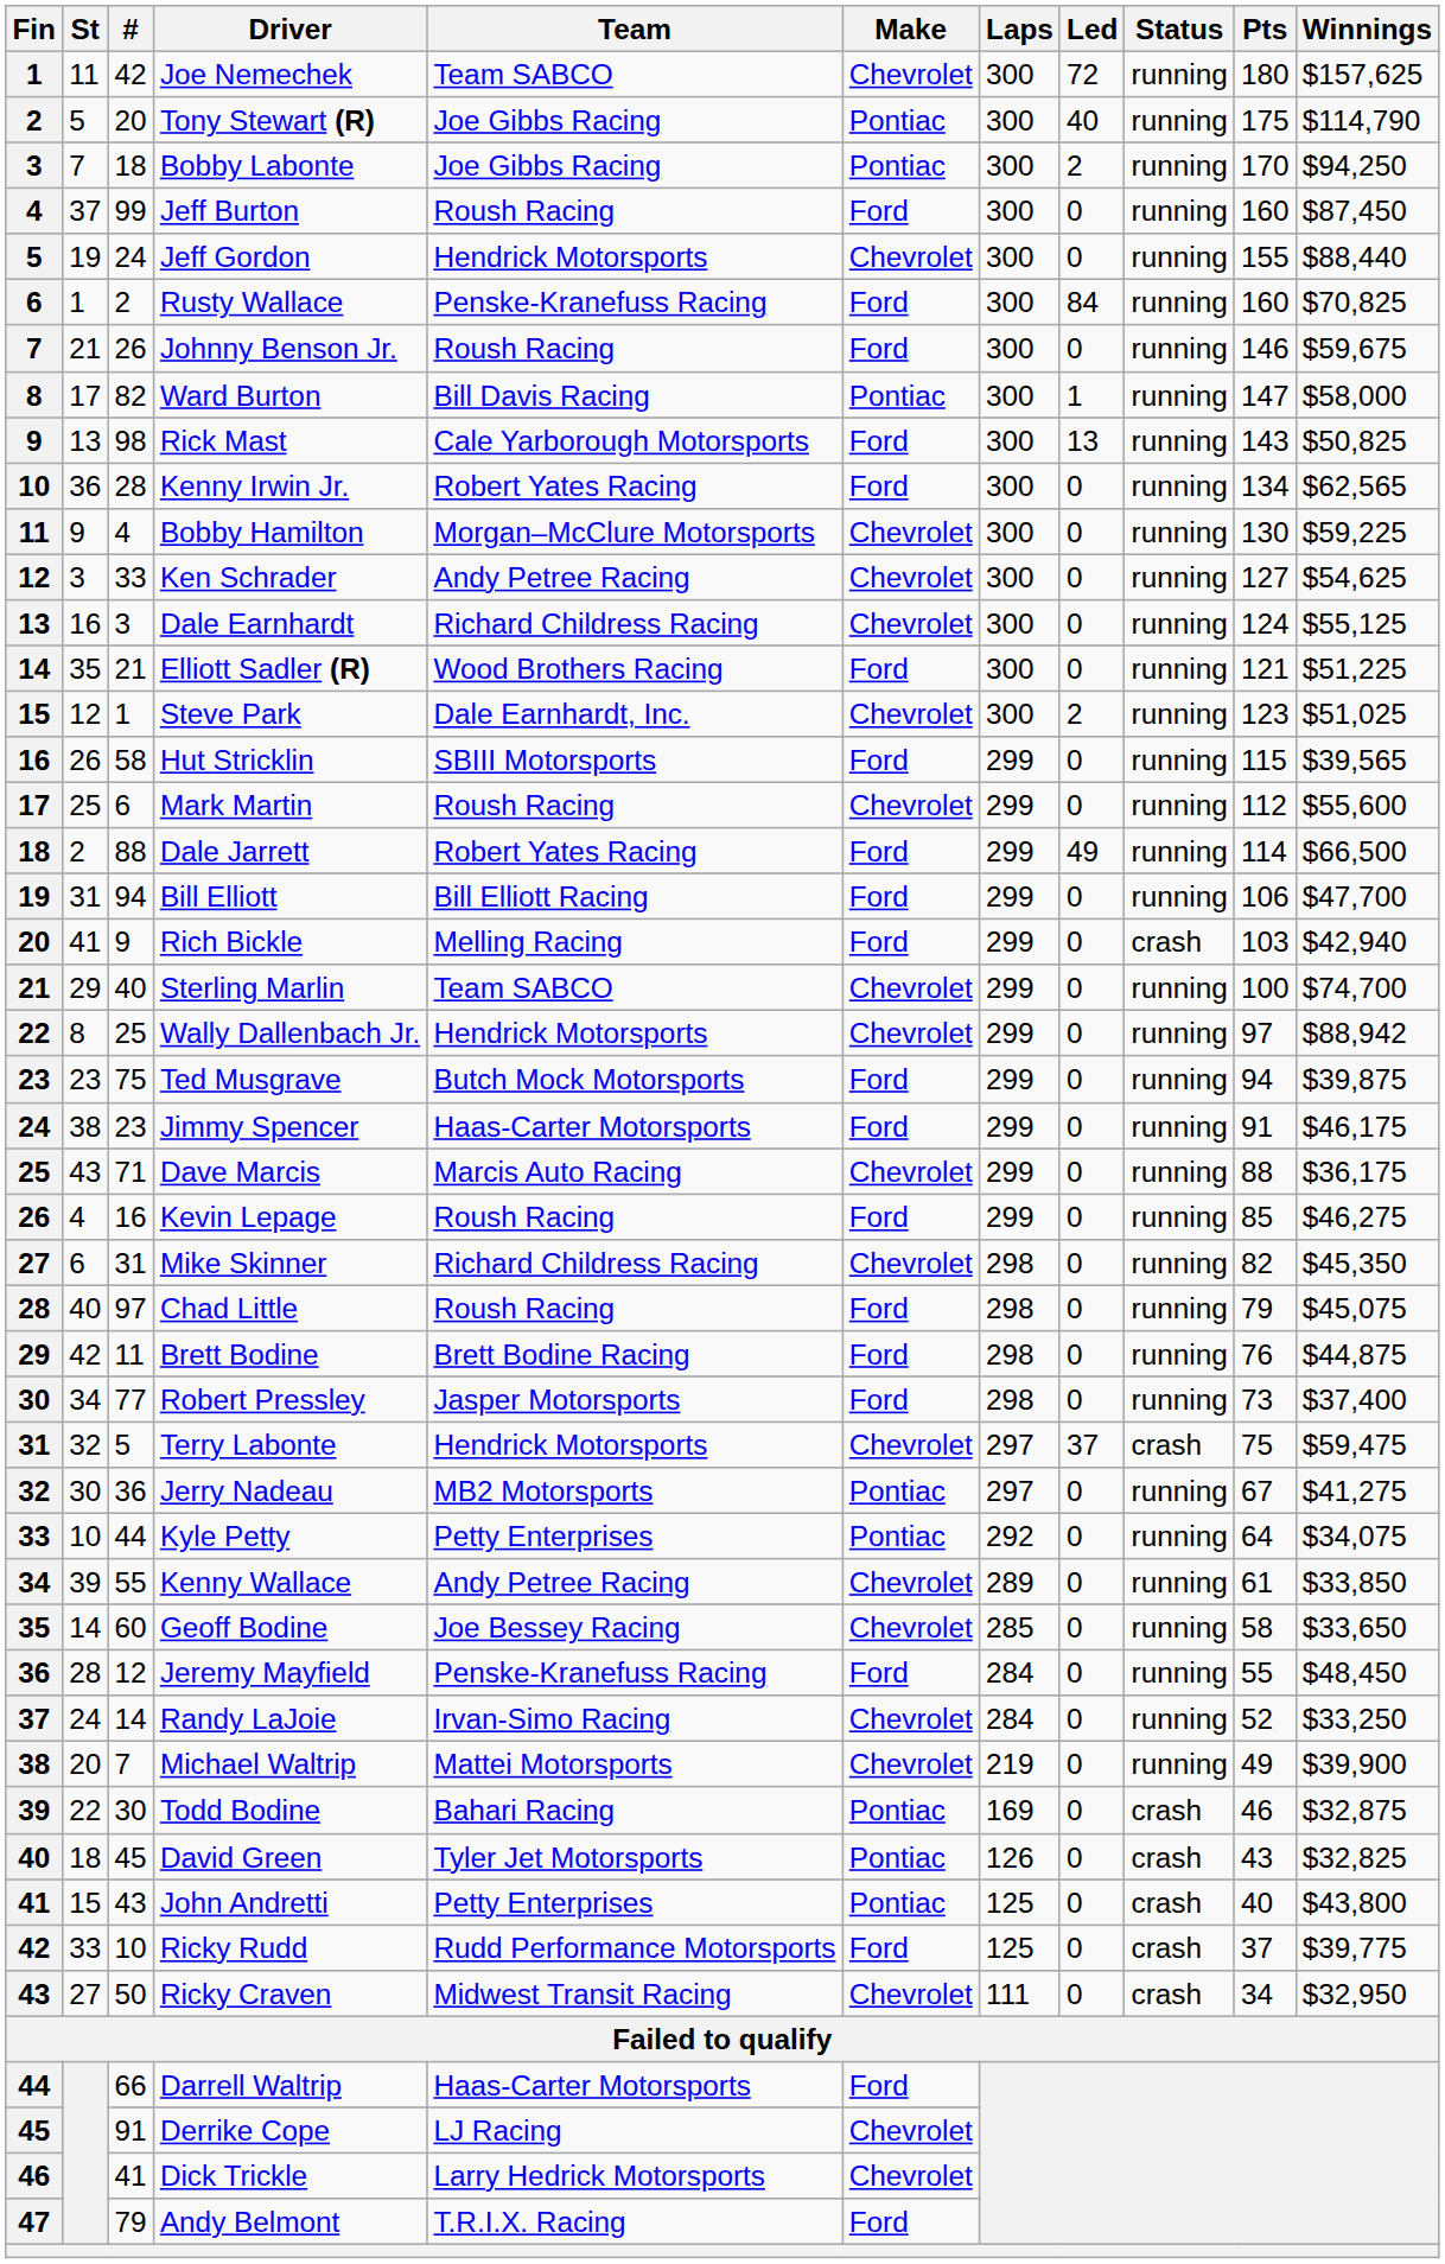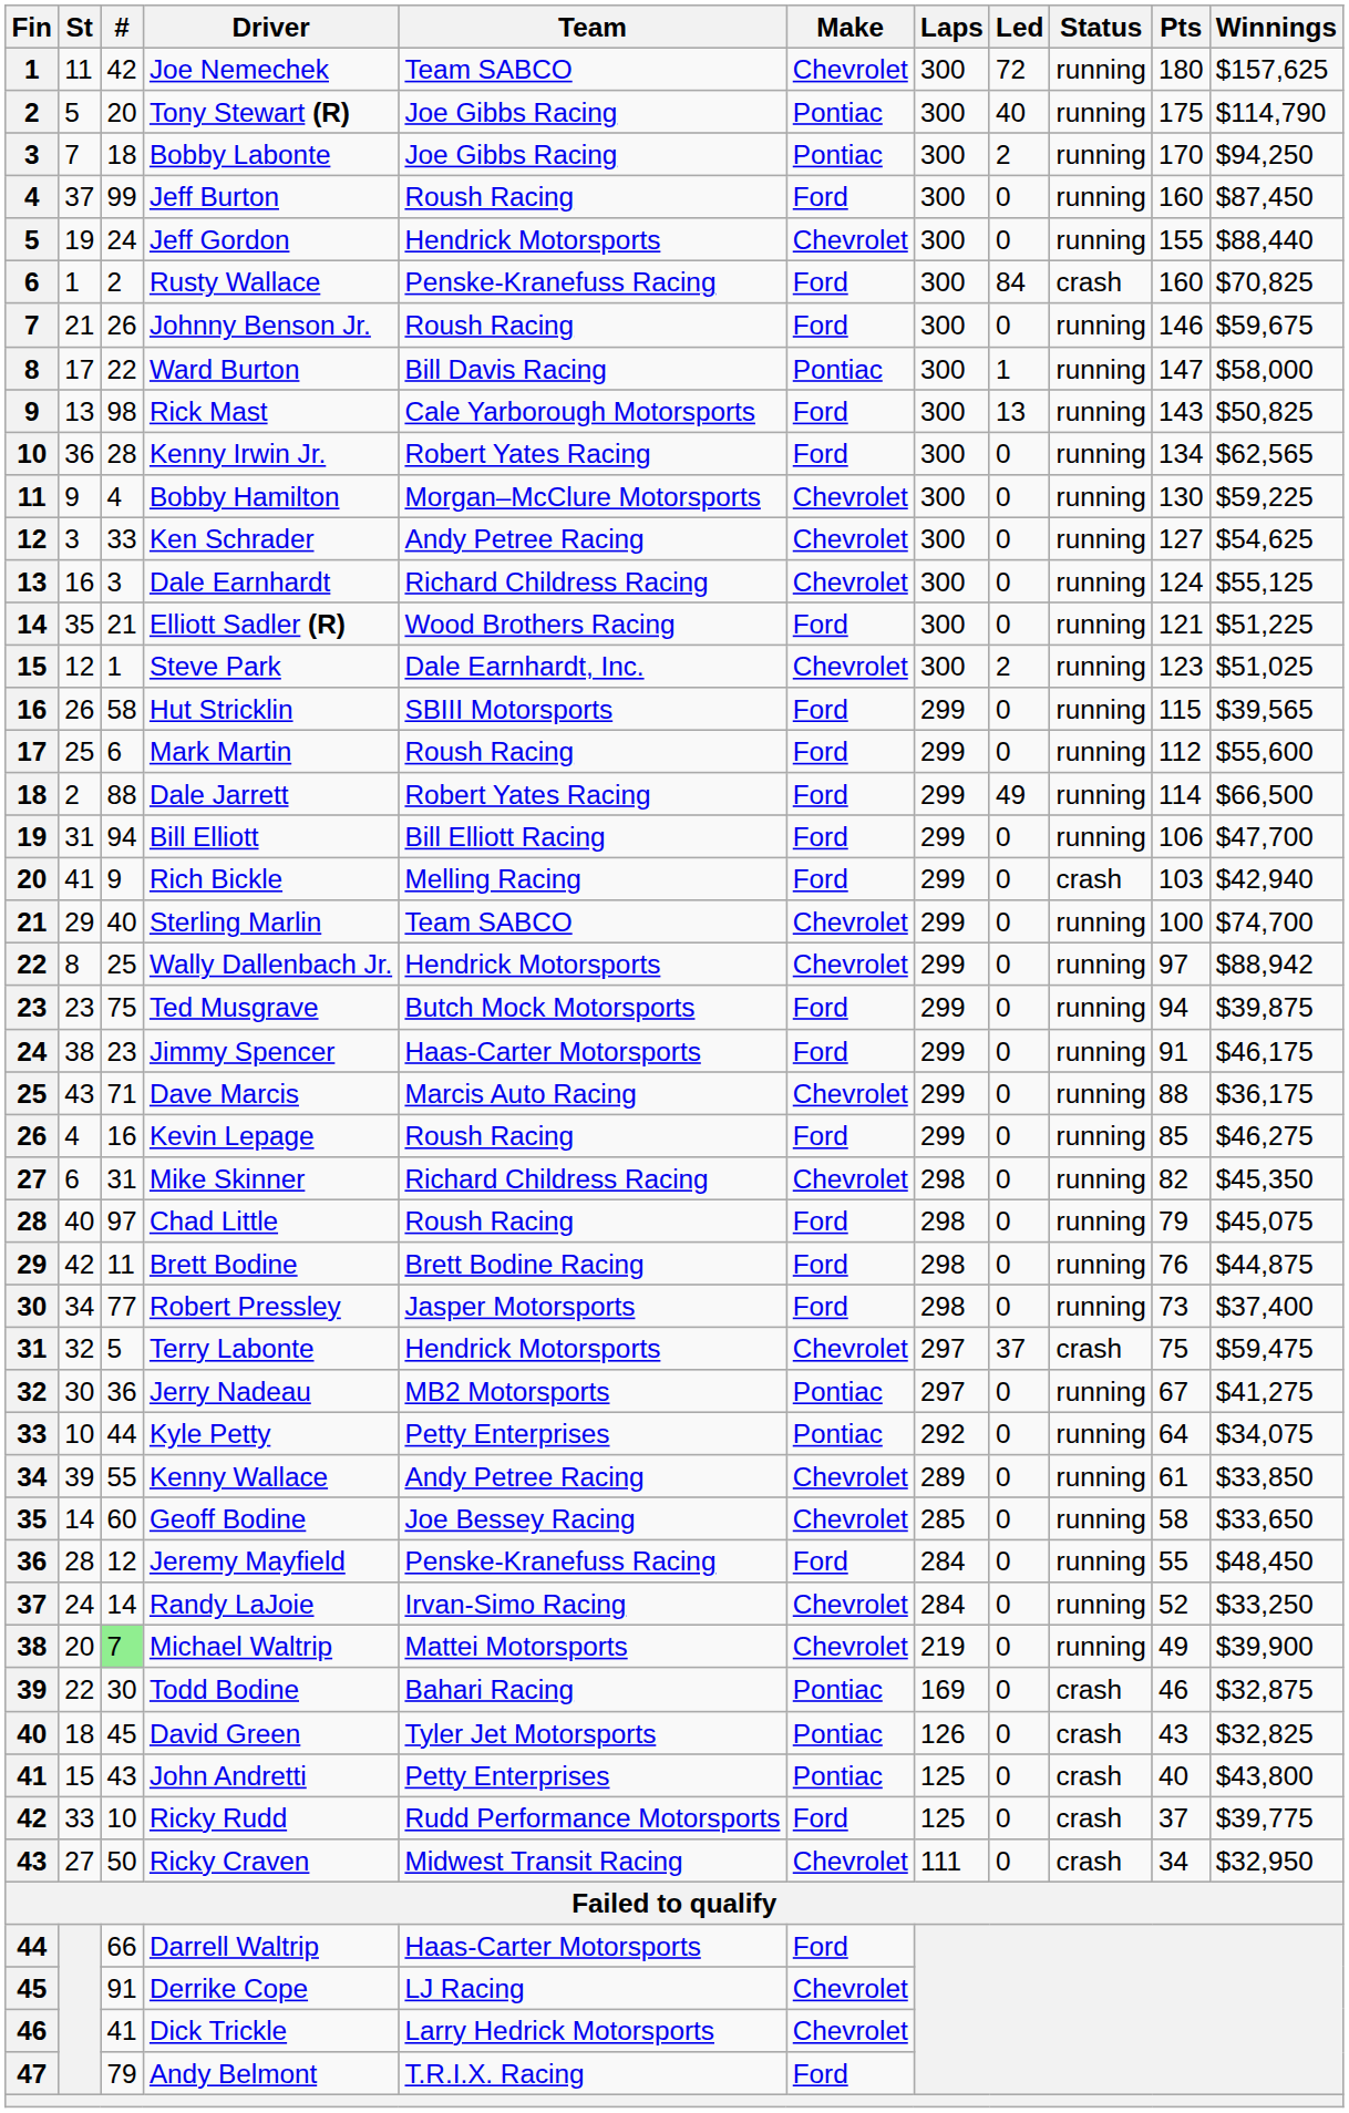Rusty Wallace | Status: running -> crash
Ward Burton | #: 82 -> 22
Mark Martin | Make: Chevrolet -> Ford
Michael Waltrip | #: no background -> lightgreen background
